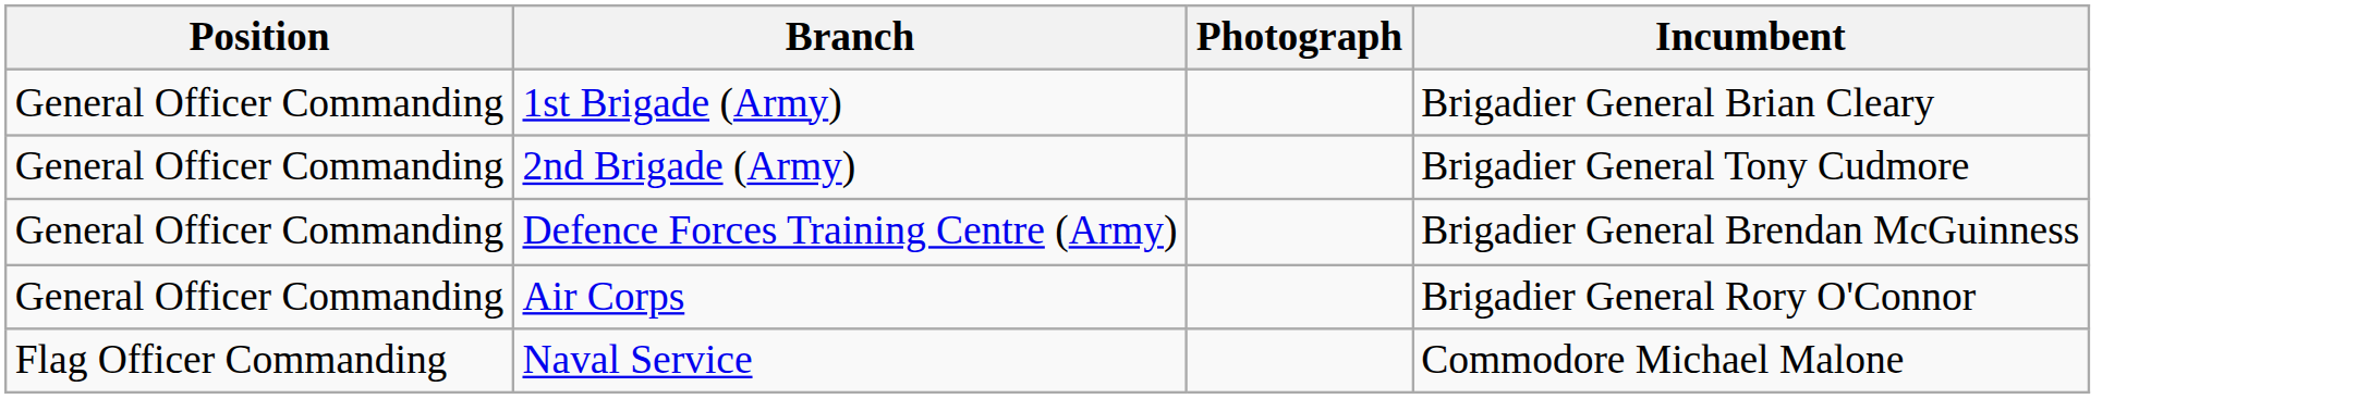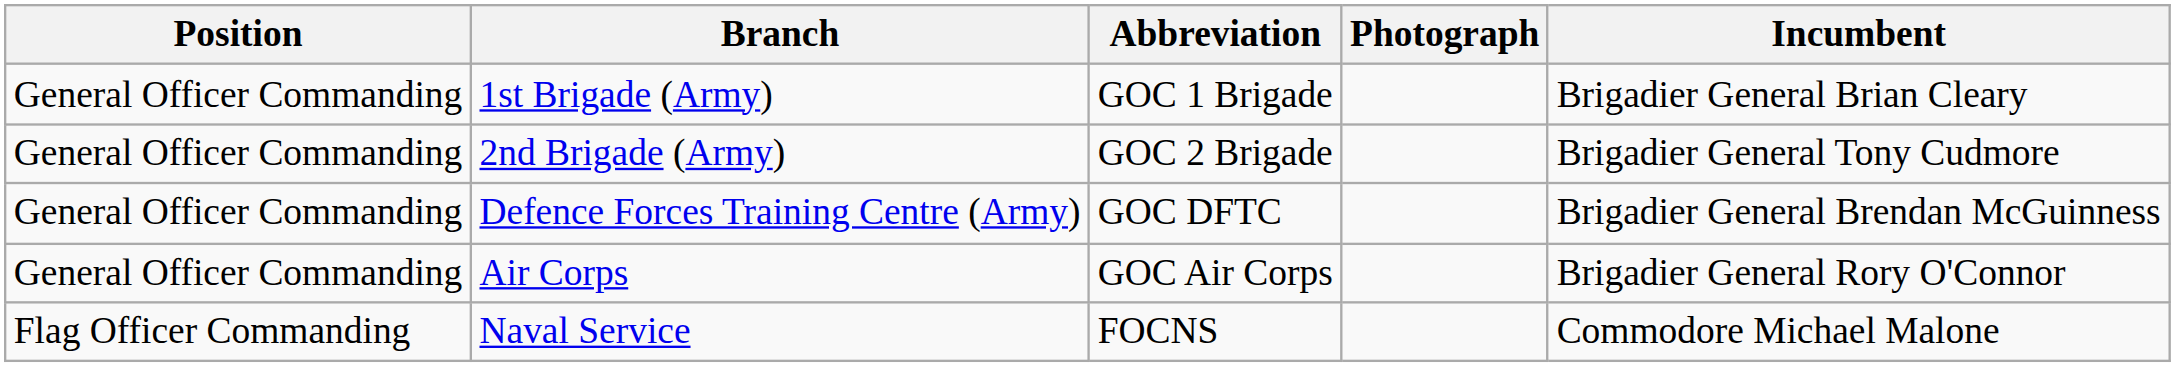+ column: Abbreviation | GOC 1 Brigade | GOC 2 Brigade | GOC DFTC | GOC Air Corps | FOCNS
